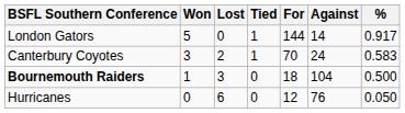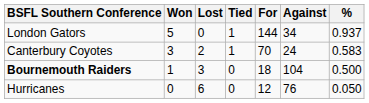London Gators | Against: 14 -> 34
London Gators | %: 0.917 -> 0.937
